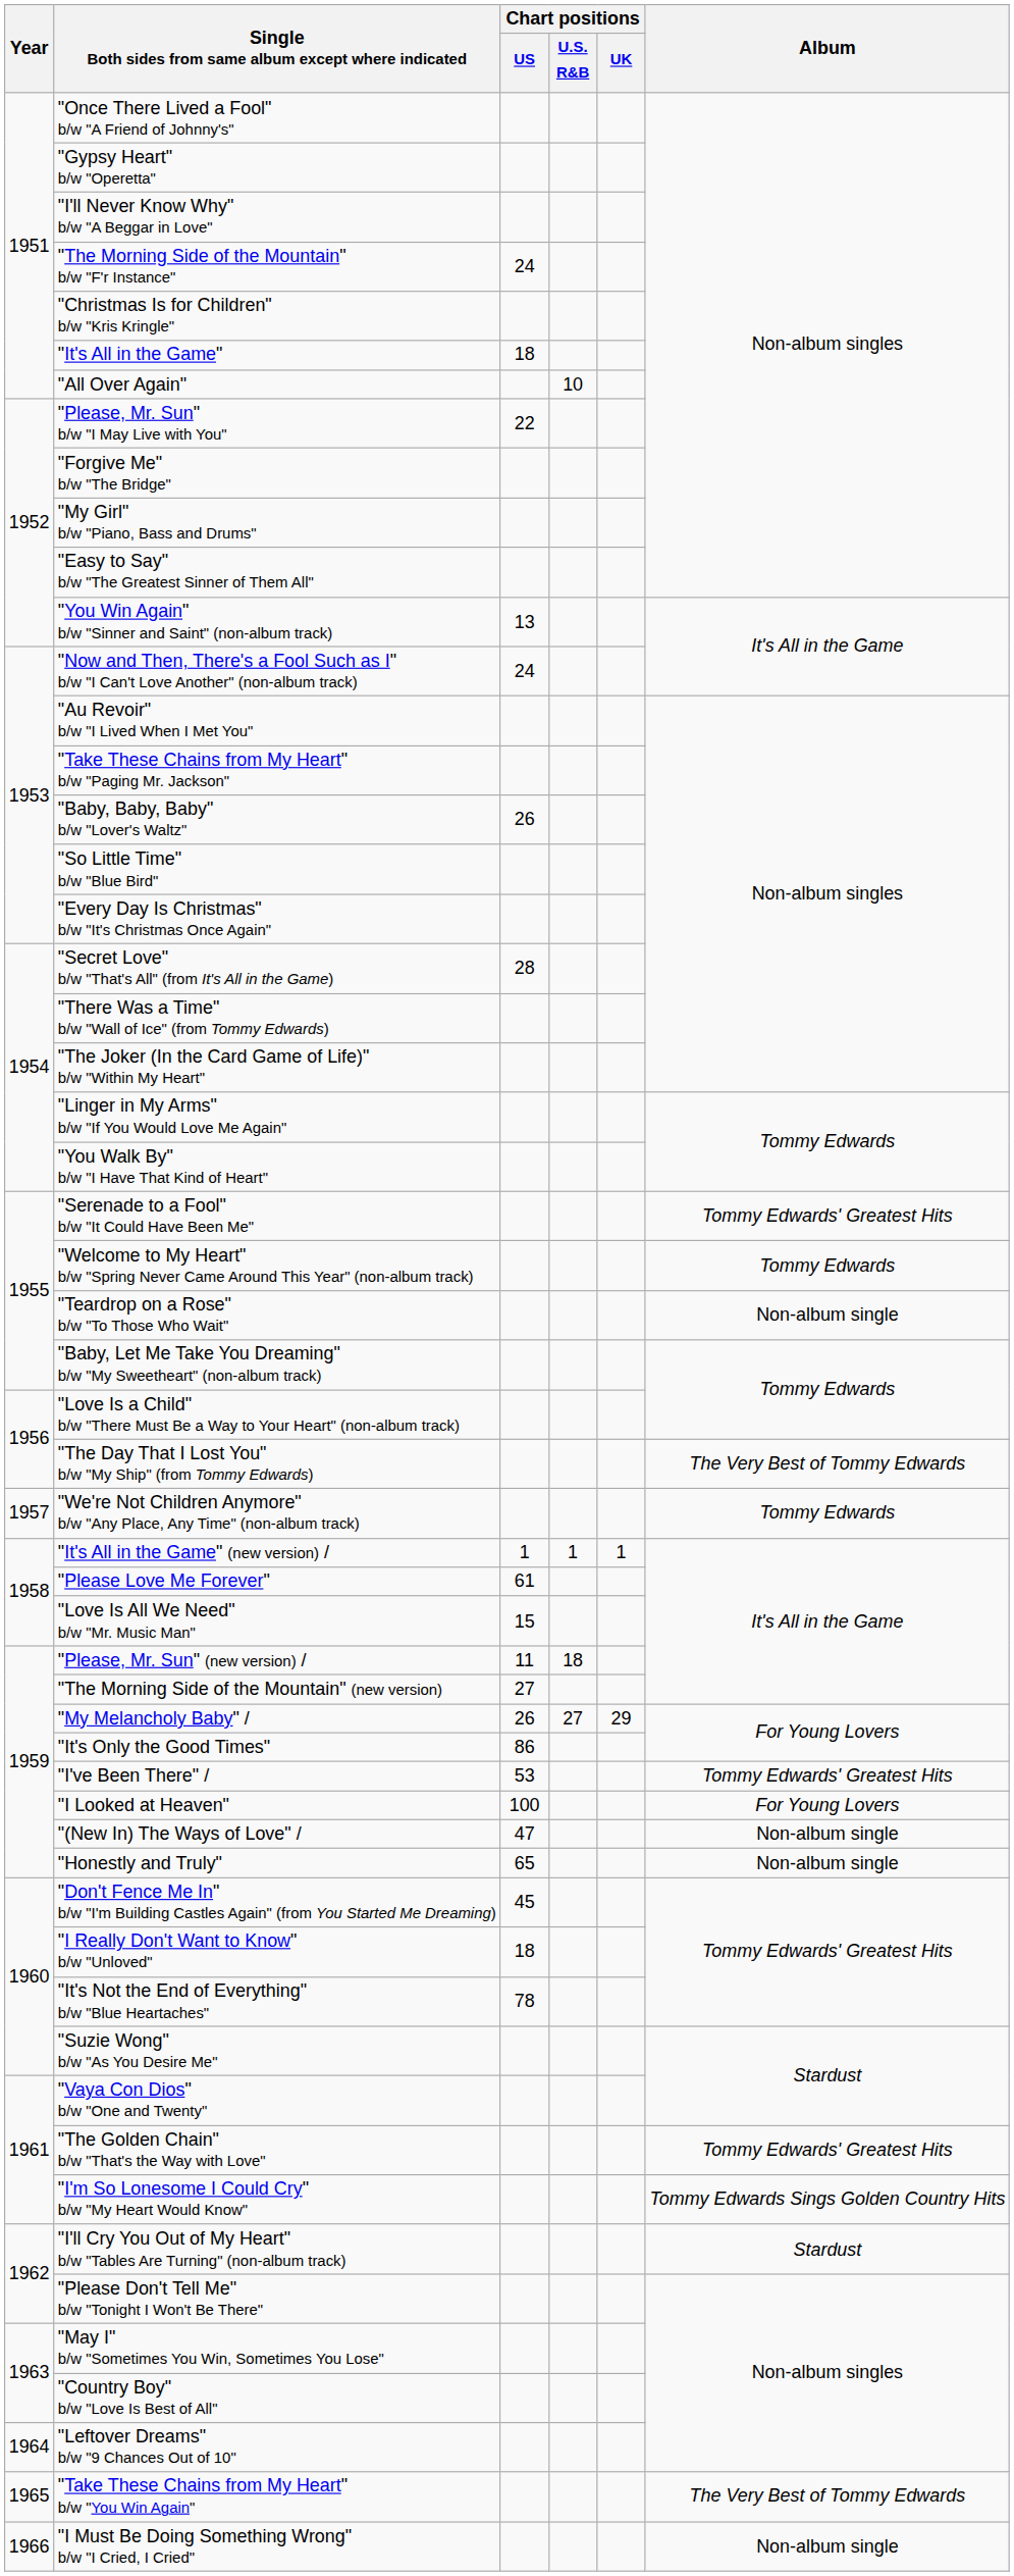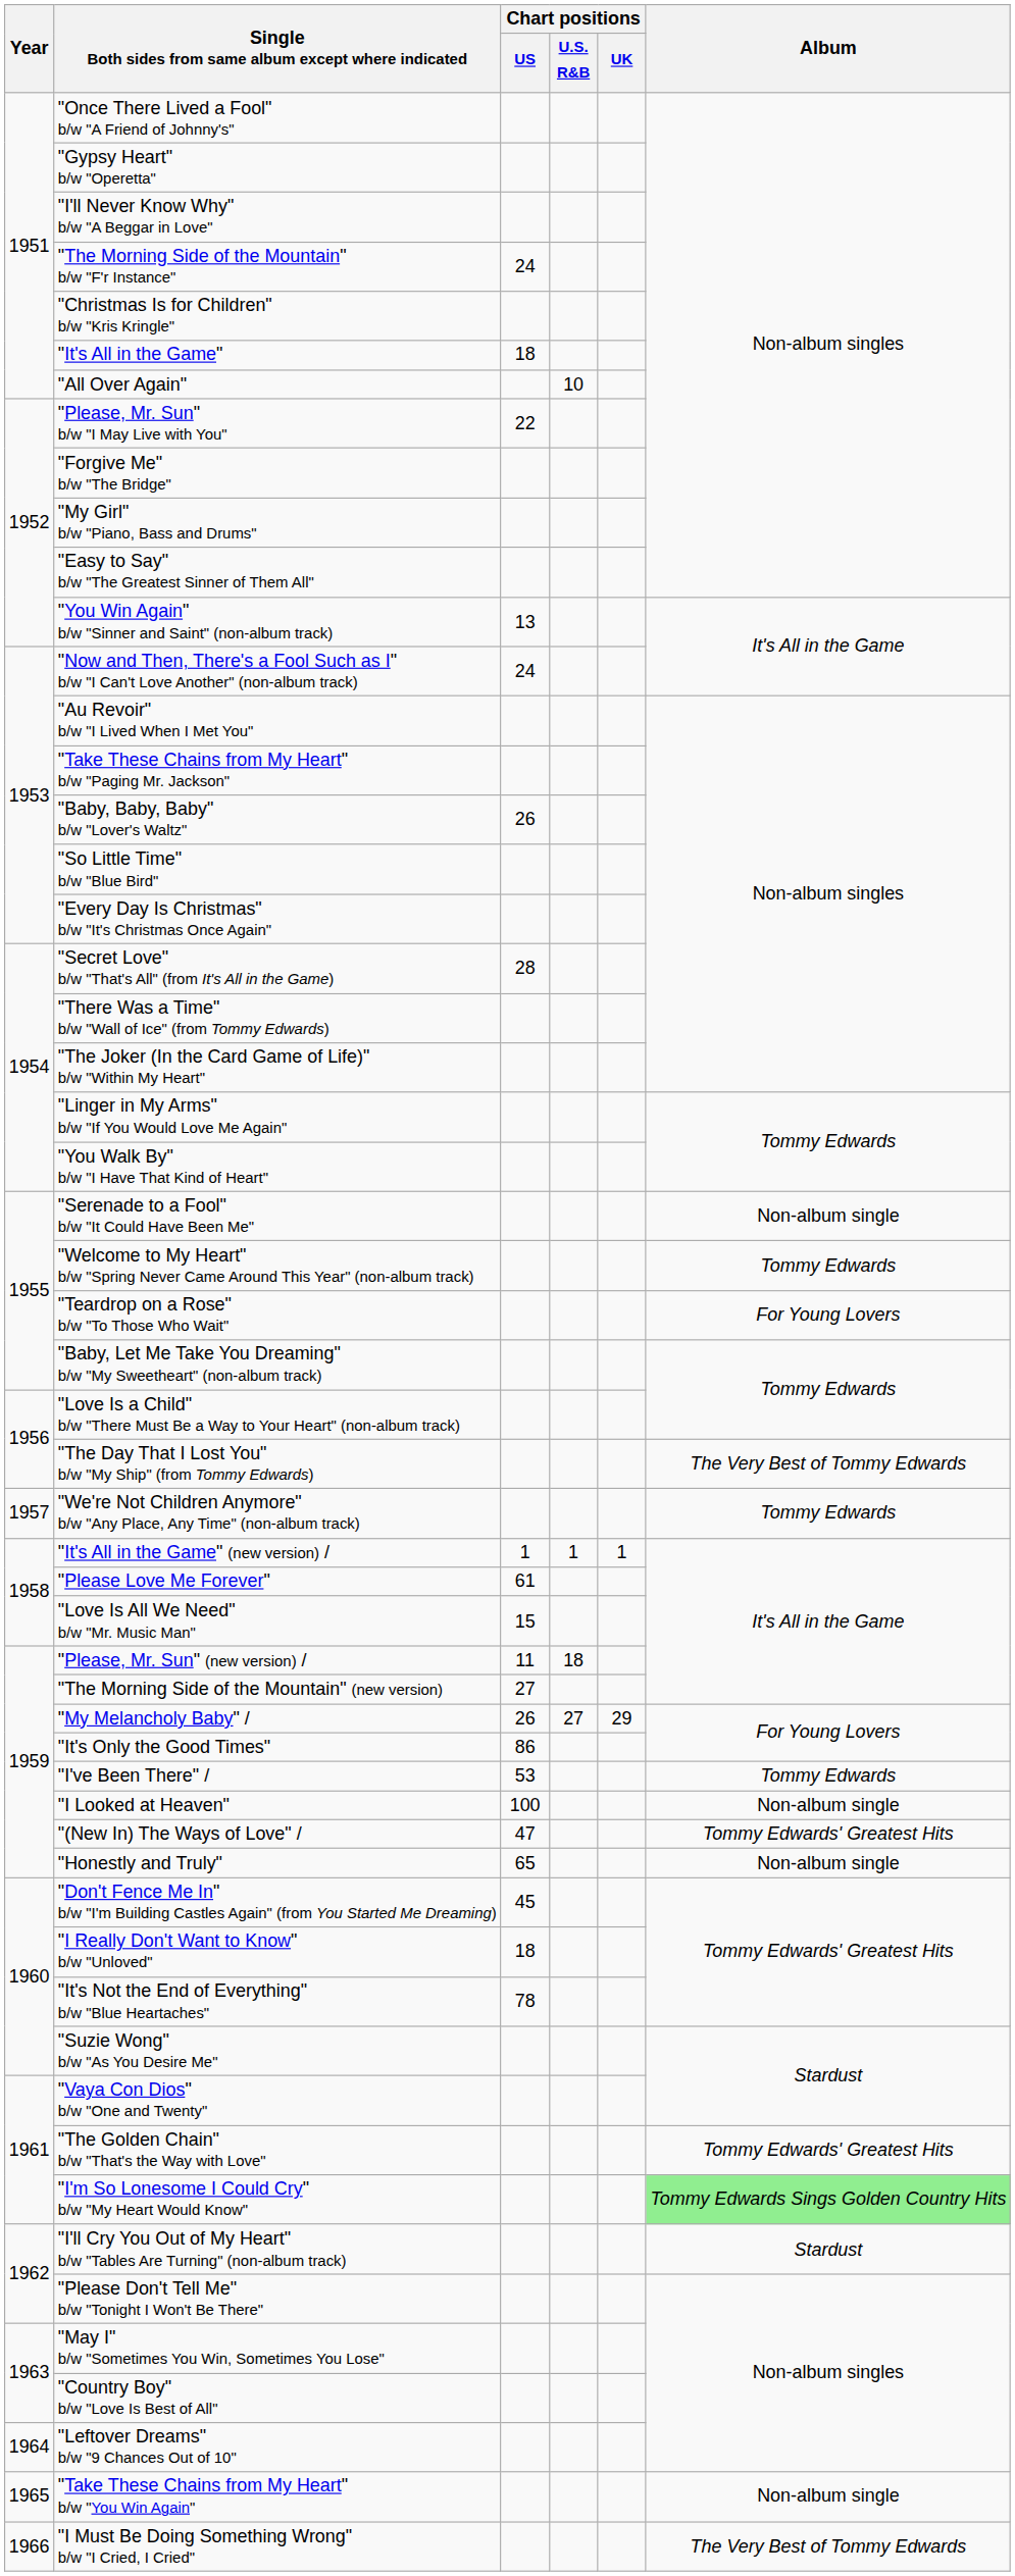"Serenade to a Fool" b/w "It Could Have Been Me" | Album: Tommy Edwards' Greatest Hits -> Non-album single
"Teardrop on a Rose" b/w "To Those Who Wait" | Album: Non-album single -> For Young Lovers
"I've Been There" / | Album: Tommy Edwards' Greatest Hits -> Tommy Edwards
"I Looked at Heaven" | Album: For Young Lovers -> Non-album single
"(New In) The Ways of Love" / | Album: Non-album single -> Tommy Edwards' Greatest Hits
"I'm So Lonesome I Could Cry" b/w "My Heart Would Know" | Album: no background -> lightgreen background
"Take These Chains from My Heart" b/w "You Win Again" | Album: The Very Best of Tommy Edwards -> Non-album single
"I Must Be Doing Something Wrong" b/w "I Cried, I Cried" | Album: Non-album single -> The Very Best of Tommy Edwards
